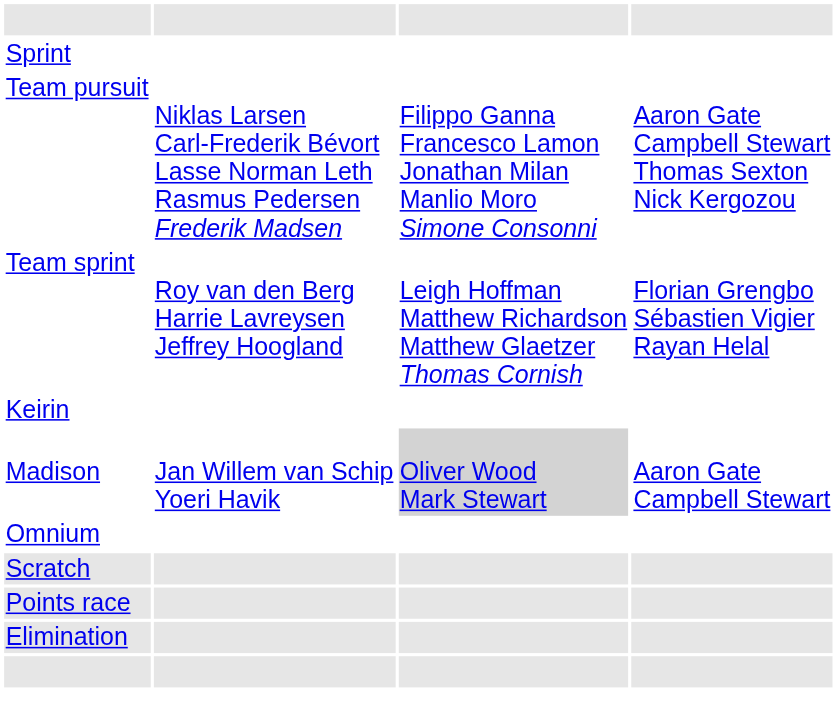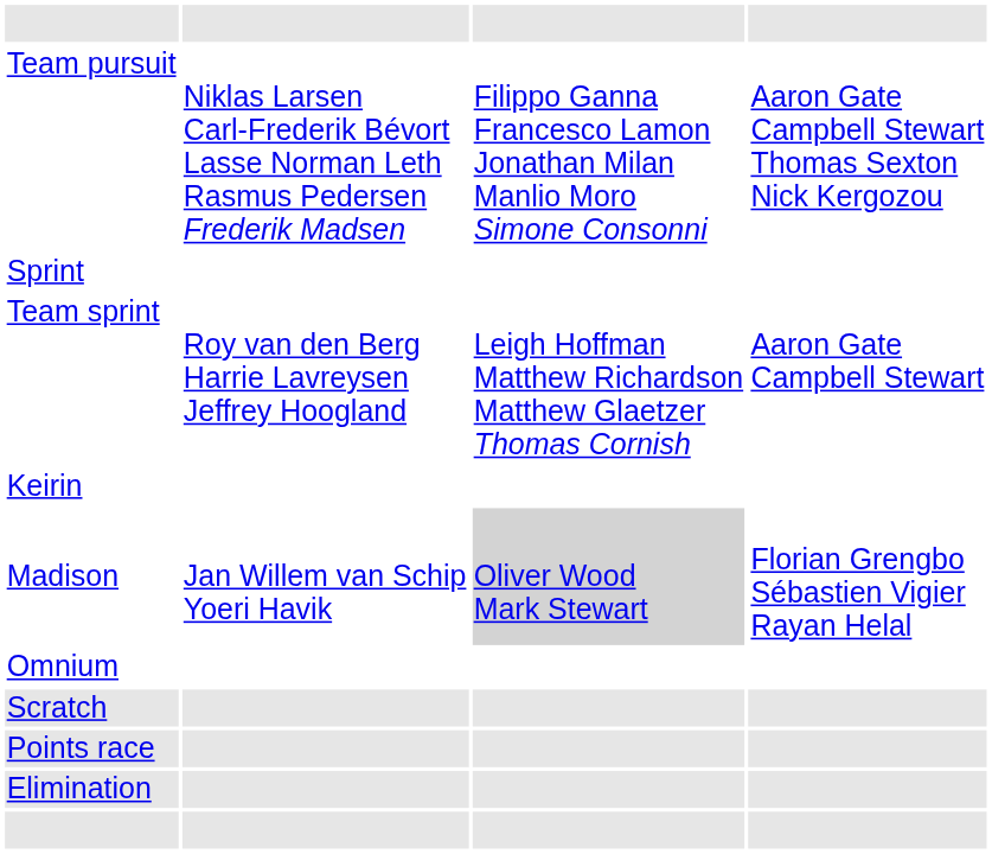rows swapped: Team pursuit <-> Sprint
Team sprint | column 4: Florian Grengbo Sébastien Vigier Rayan Helal -> Aaron Gate Campbell Stewart
Madison | column 4: Aaron Gate Campbell Stewart -> Florian Grengbo Sébastien Vigier Rayan Helal
